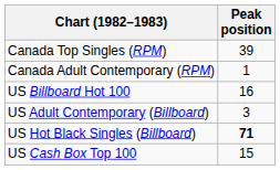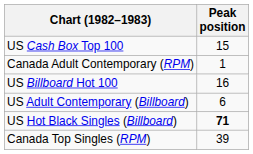rows swapped: Canada Top Singles (RPM) <-> US Cash Box Top 100
US Adult Contemporary (Billboard) | Peak position: 3 -> 6
